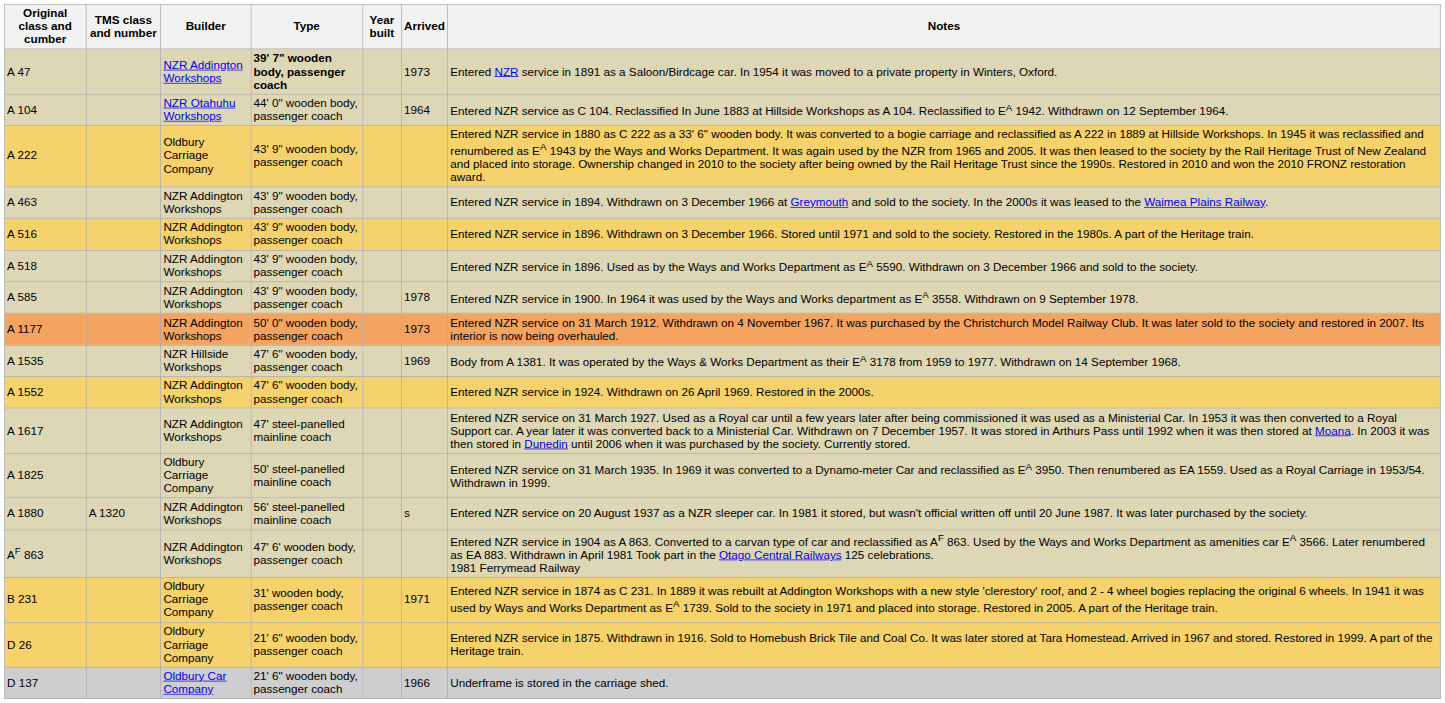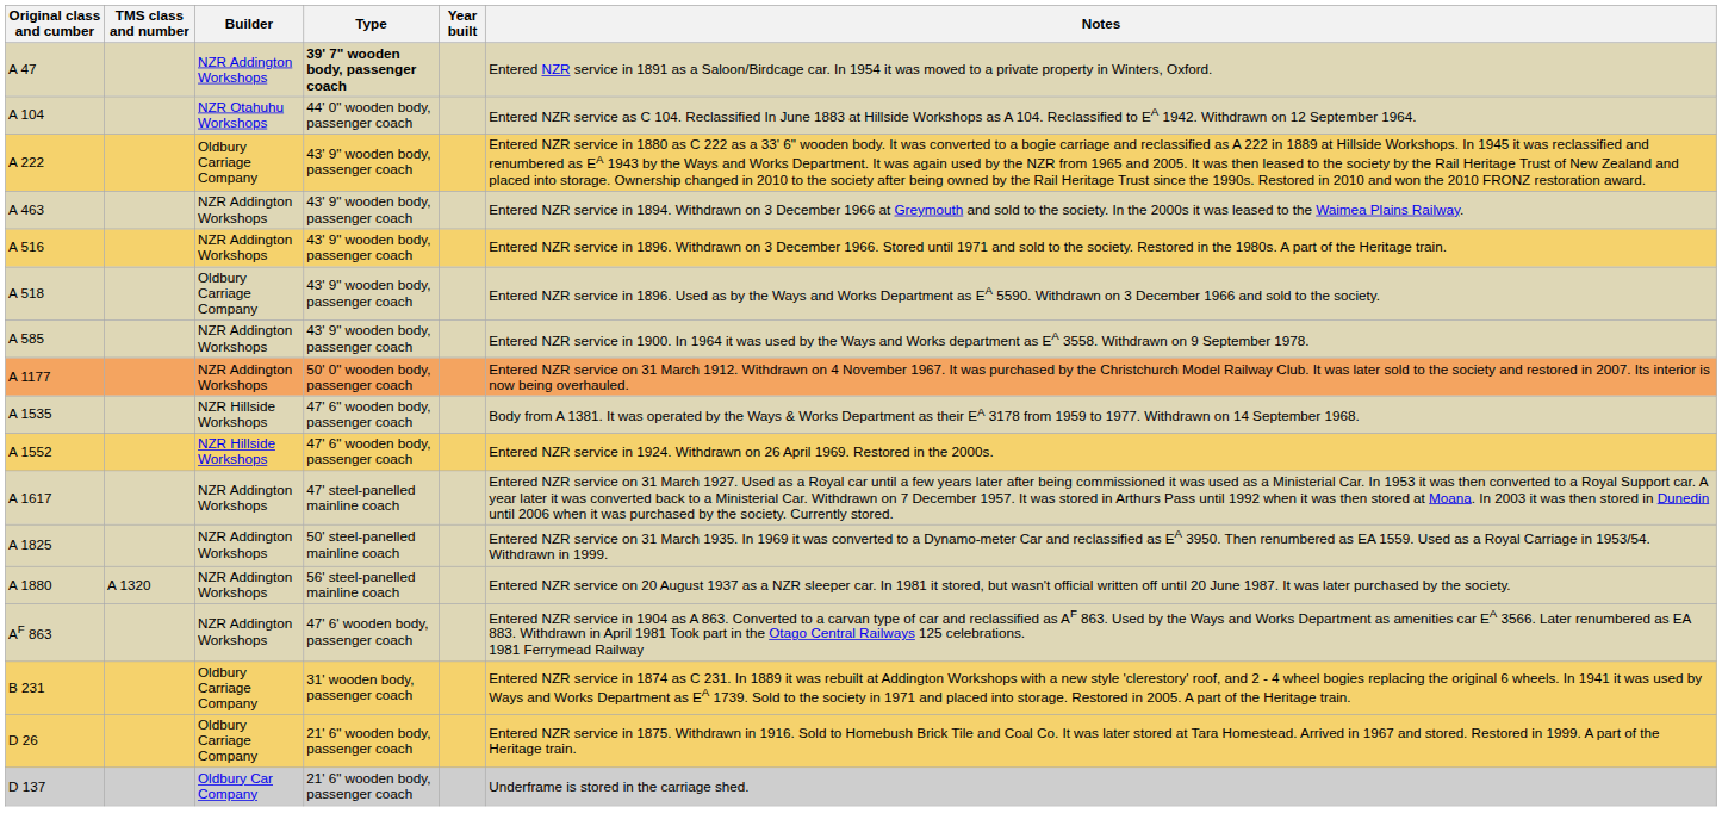- column: Arrived | 1973 | 1964 | 1978 | 1973 | 1969 | s | 1971 | 1966
A 518 | Builder: NZR Addington Workshops -> Oldbury Carriage Company
A 1552 | Builder: NZR Addington Workshops -> NZR Hillside Workshops
A 1825 | Builder: Oldbury Carriage Company -> NZR Addington Workshops
